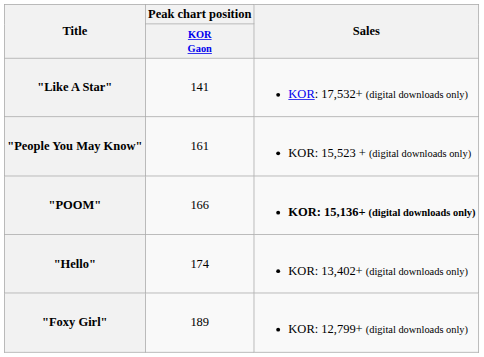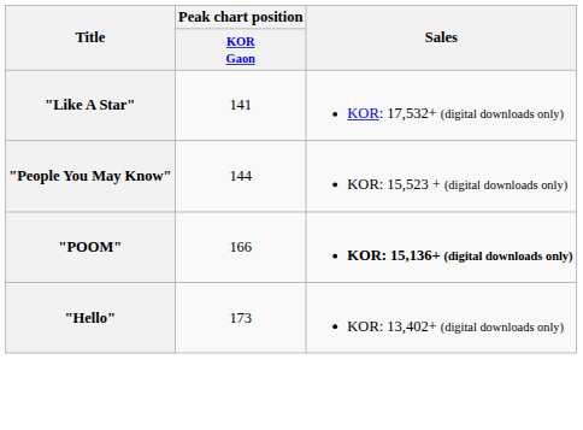"People You May Know" | Peak chart position / KOR Gaon: 161 -> 144
"Hello" | Peak chart position / KOR Gaon: 174 -> 173
- row: "Foxy Girl" | 189 | KOR: 12,799+ (digital downloads only)
